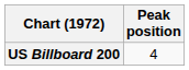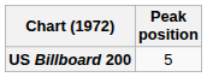US Billboard 200 | Peak position: 4 -> 5
